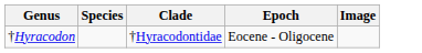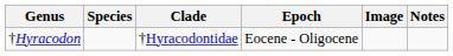+ column: Notes
